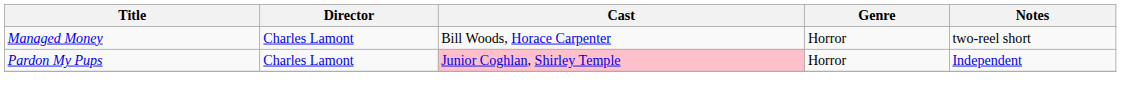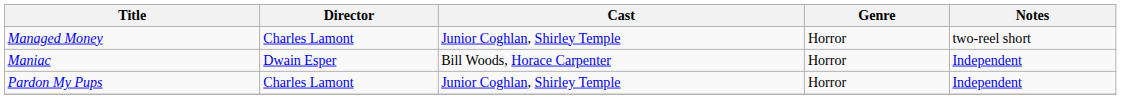Managed Money | Cast: Bill Woods, Horace Carpenter -> Junior Coghlan, Shirley Temple
+ row: Maniac | Dwain Esper | Bill Woods, Horace Carpenter | Horror | Independent
Pardon My Pups | Cast: pink background -> no background
